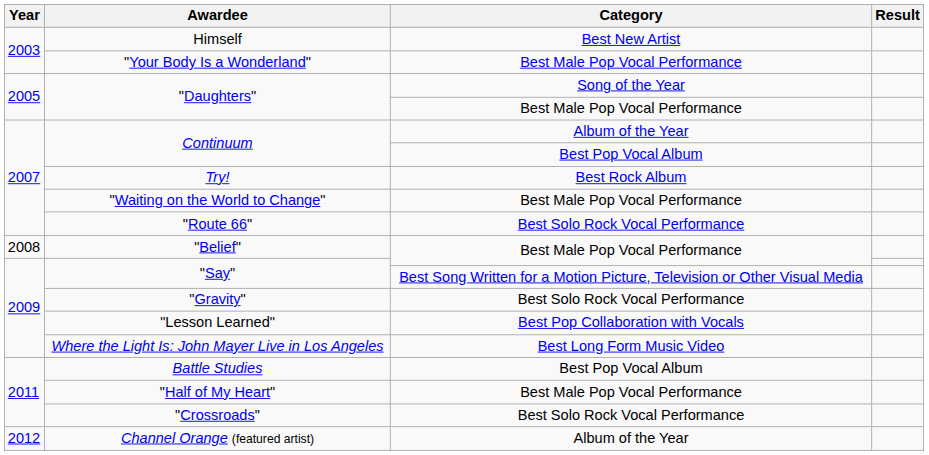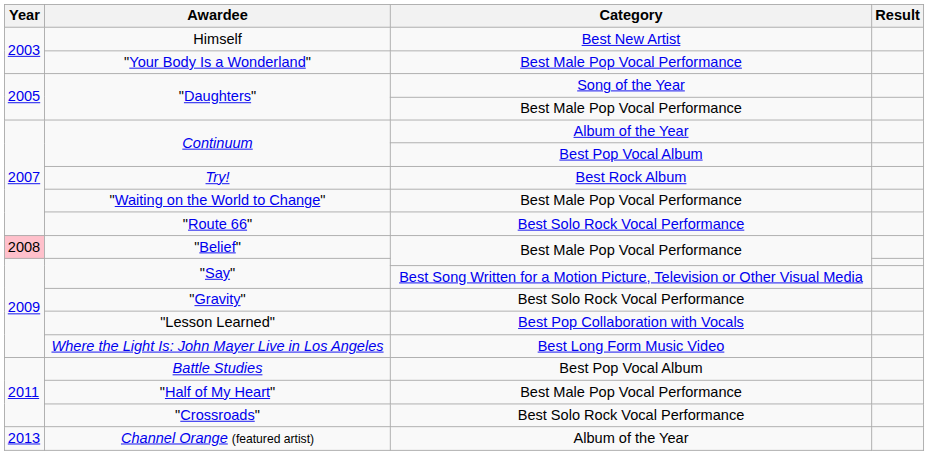"Belief" | Year: no background -> pink background
Channel Orange (featured artist) | Year: 2012 -> 2013
